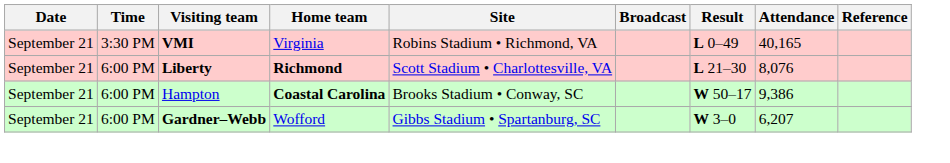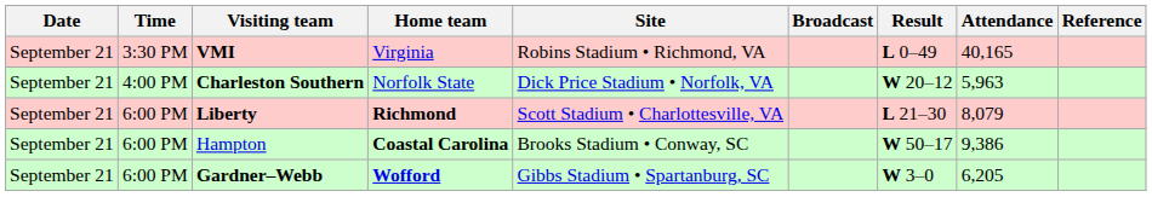+ row: September 21 | 4:00 PM | Charleston Southern | Norfolk State | Dick Price Stadium • Norfolk, VA | W 20–12 | 5,963
Liberty | Attendance: 8,076 -> 8,079
Gardner–Webb | Home team: normal -> bold
Gardner–Webb | Attendance: 6,207 -> 6,205
